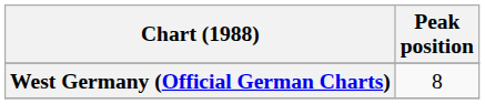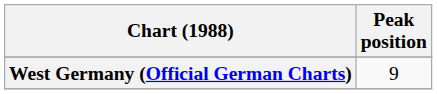West Germany (Official German Charts) | Peak position: 8 -> 9
